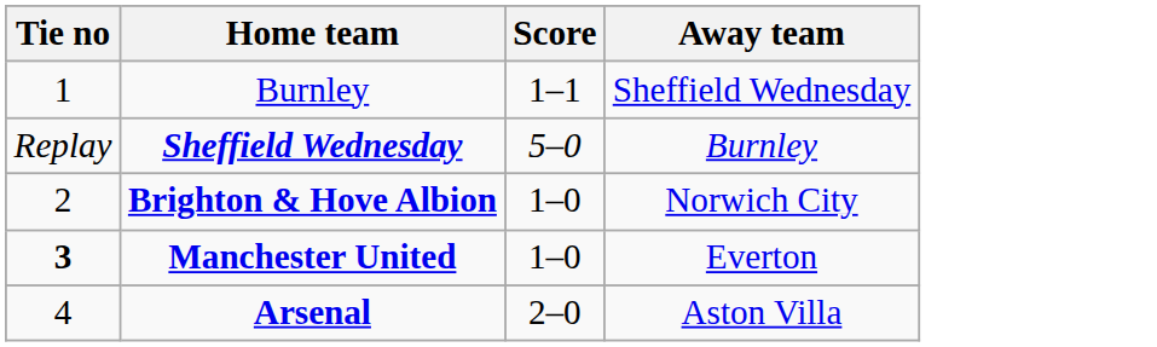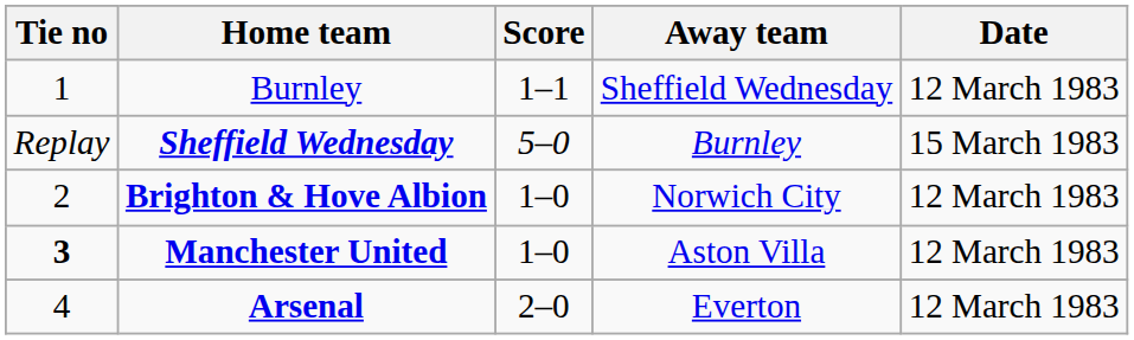+ column: Date | 12 March 1983 | 15 March 1983 | 12 March 1983 | 12 March 1983 | 12 March 1983
Manchester United | Away team: Everton -> Aston Villa
Arsenal | Away team: Aston Villa -> Everton
